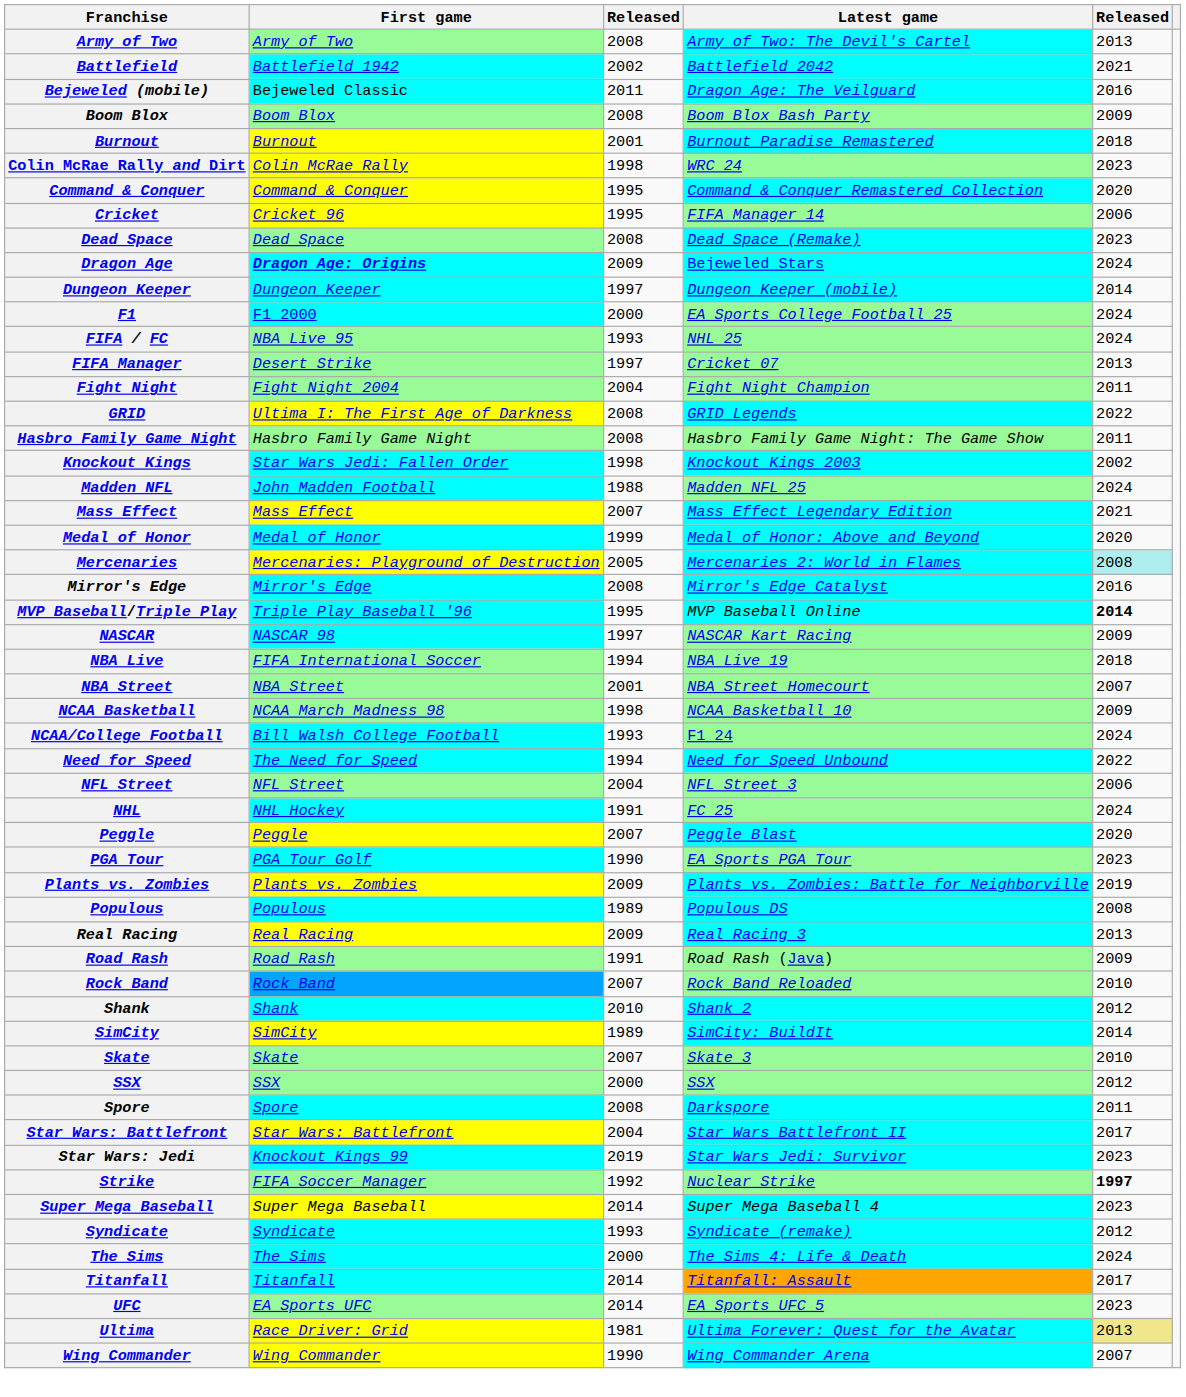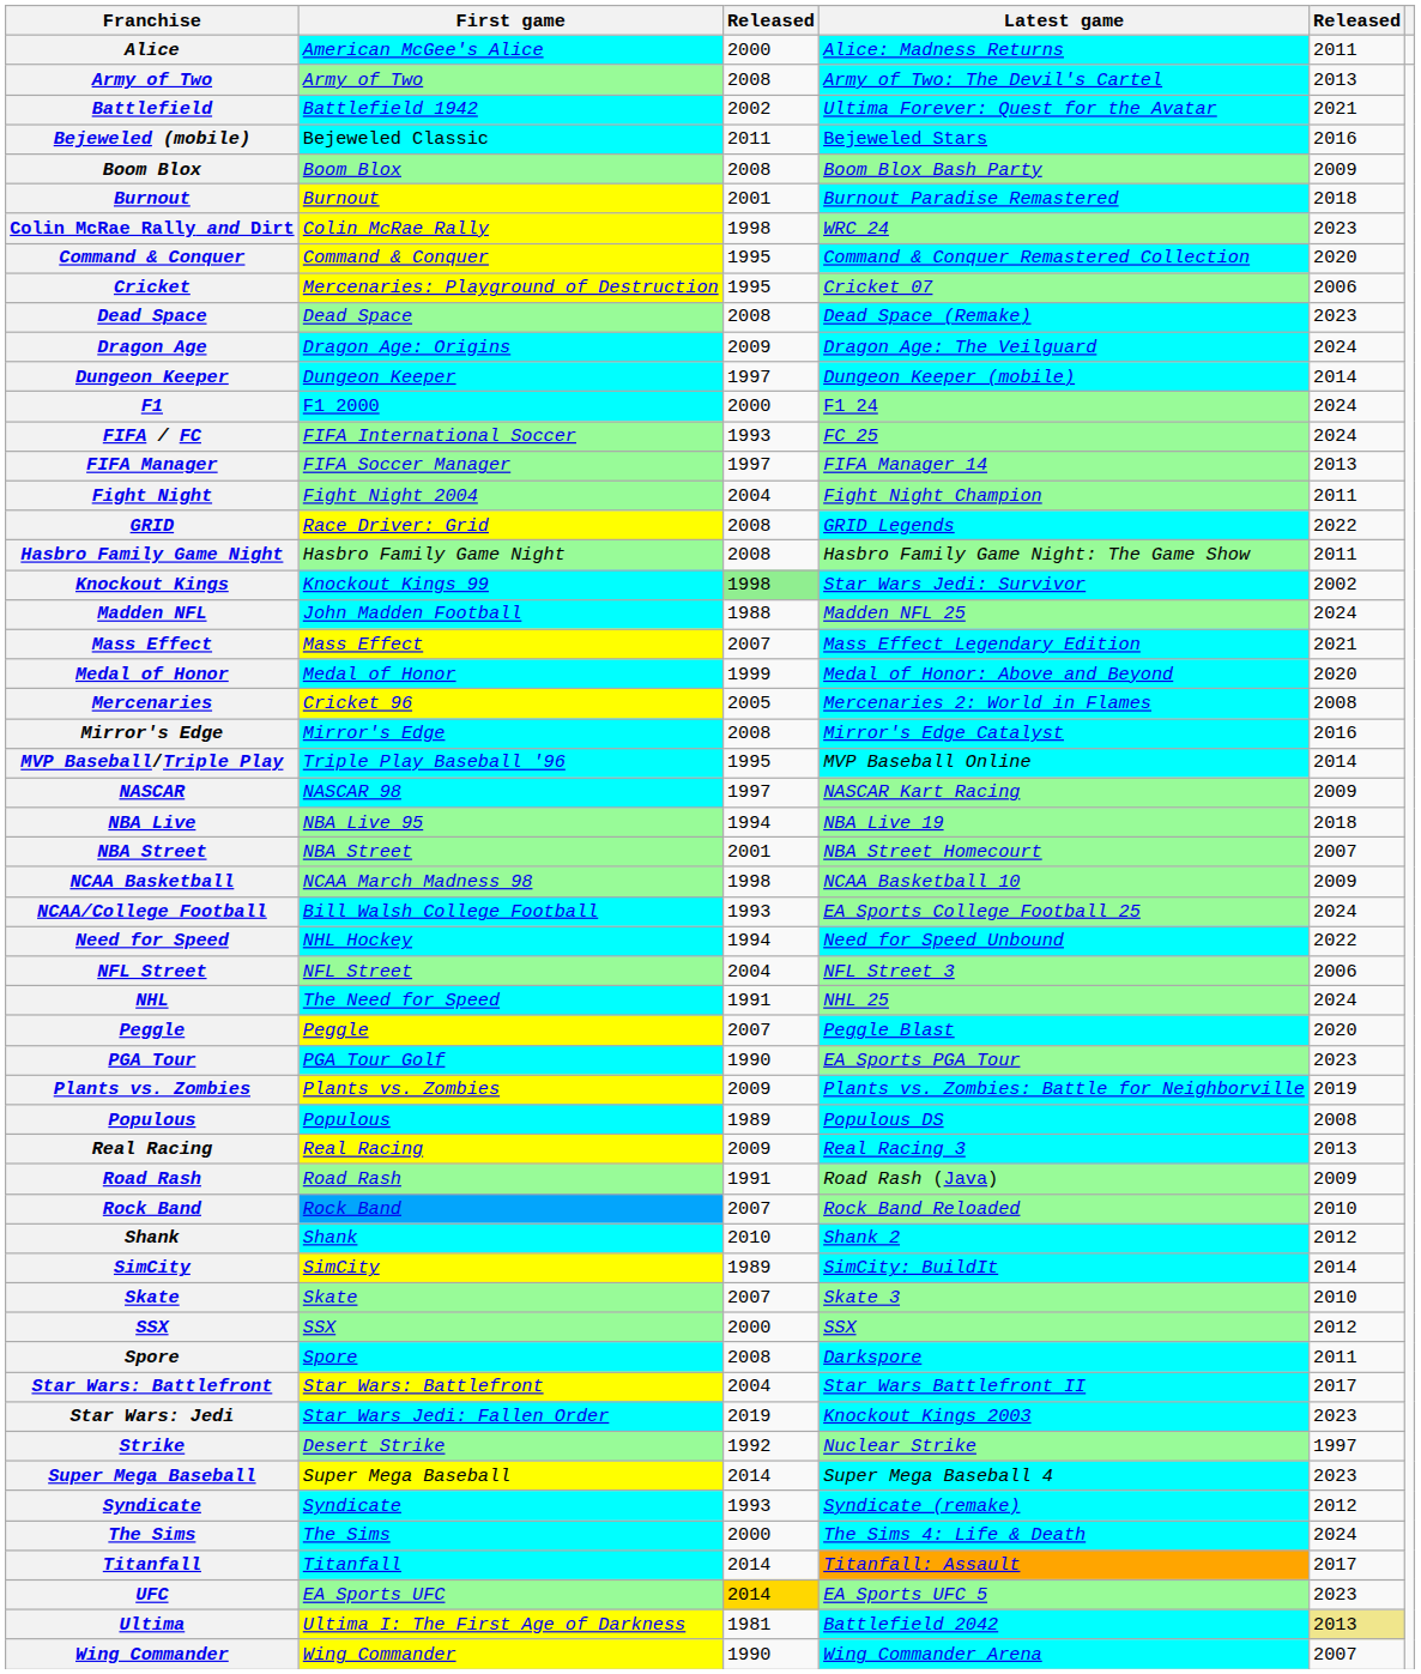+ row: Alice | American McGee's Alice | 2000 | Alice: Madness Returns | 2011
Battlefield | Latest game: Battlefield 2042 -> Ultima Forever: Quest for the Avatar
Bejeweled (mobile) | Latest game: Dragon Age: The Veilguard -> Bejeweled Stars
Cricket | First game: Cricket 96 -> Mercenaries: Playground of Destruction
Cricket | Latest game: FIFA Manager 14 -> Cricket 07
Dragon Age | First game: bold -> normal
Dragon Age | Latest game: Bejeweled Stars -> Dragon Age: The Veilguard
F1 | Latest game: EA Sports College Football 25 -> F1 24
FIFA / FC | First game: NBA Live 95 -> FIFA International Soccer
FIFA / FC | Latest game: NHL 25 -> FC 25
FIFA Manager | First game: Desert Strike -> FIFA Soccer Manager
FIFA Manager | Latest game: Cricket 07 -> FIFA Manager 14
GRID | First game: Ultima I: The First Age of Darkness -> Race Driver: Grid
Knockout Kings | First game: Star Wars Jedi: Fallen Order -> Knockout Kings 99
Knockout Kings | column 3: no background -> lightgreen background
Knockout Kings | Latest game: Knockout Kings 2003 -> Star Wars Jedi: Survivor
Mercenaries | First game: Mercenaries: Playground of Destruction -> Cricket 96
Mercenaries | column 5: paleturquoise background -> no background
MVP Baseball/Triple Play | column 5: bold -> normal
NBA Live | First game: FIFA International Soccer -> NBA Live 95
NCAA/College Football | Latest game: F1 24 -> EA Sports College Football 25
Need for Speed | First game: The Need for Speed -> NHL Hockey
NHL | First game: NHL Hockey -> The Need for Speed
NHL | Latest game: FC 25 -> NHL 25
Star Wars: Jedi | First game: Knockout Kings 99 -> Star Wars Jedi: Fallen Order
Star Wars: Jedi | Latest game: Star Wars Jedi: Survivor -> Knockout Kings 2003
Strike | First game: FIFA Soccer Manager -> Desert Strike
Strike | column 5: bold -> normal
UFC | column 3: no background -> gold background
Ultima | First game: Race Driver: Grid -> Ultima I: The First Age of Darkness
Ultima | Latest game: Ultima Forever: Quest for the Avatar -> Battlefield 2042
